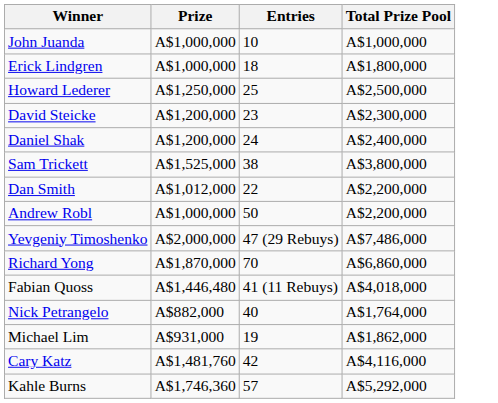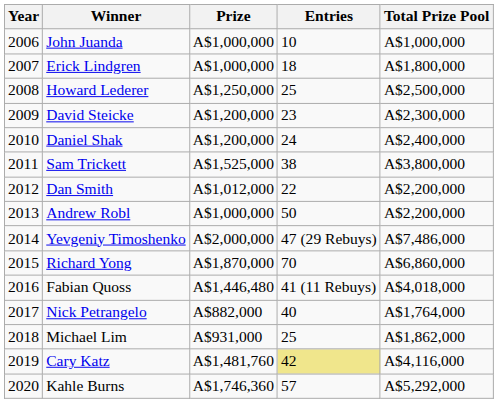+ column: Year | 2006 | 2007 | 2008 | 2009 | 2010 | 2011 | 2012 | 2013 | 2014 | 2015 | 2016 | 2017 | 2018 | 2019 | 2020
Michael Lim | Entries: 19 -> 25
Cary Katz | Entries: no background -> khaki background
